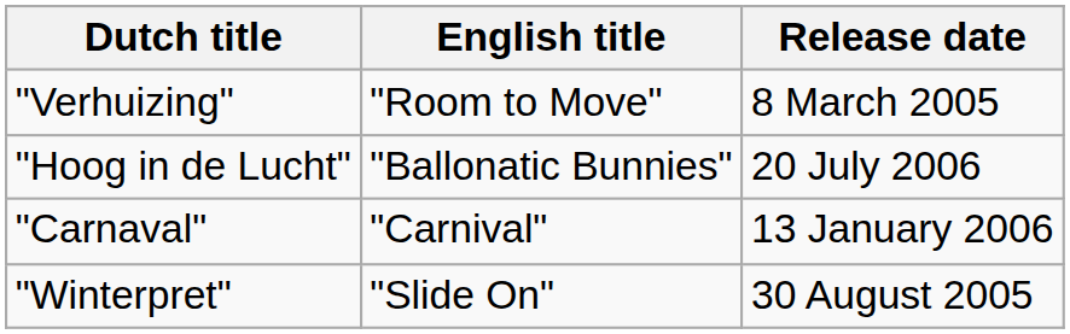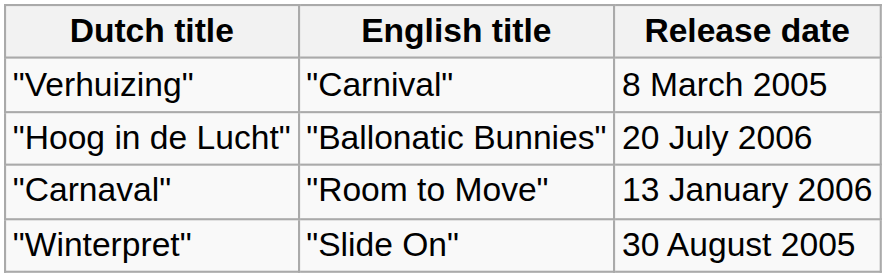"Verhuizing" | English title: "Room to Move" -> "Carnival"
"Carnaval" | English title: "Carnival" -> "Room to Move"
